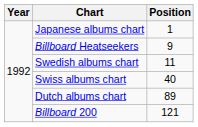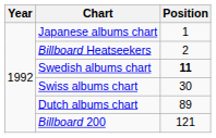Billboard Heatseekers | Position: 9 -> 2
Swedish albums chart | Position: normal -> bold
Swiss albums chart | Position: 40 -> 30
